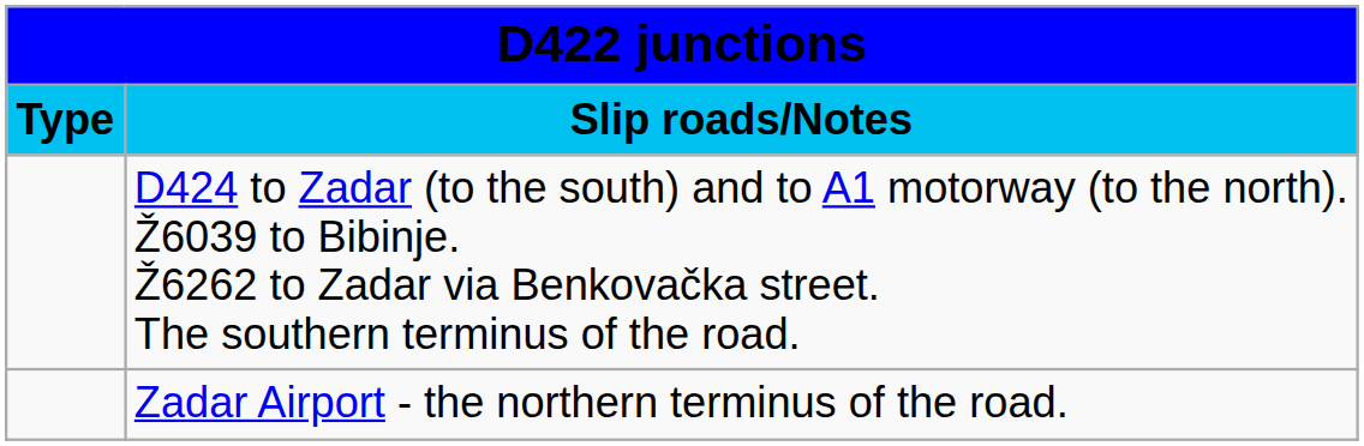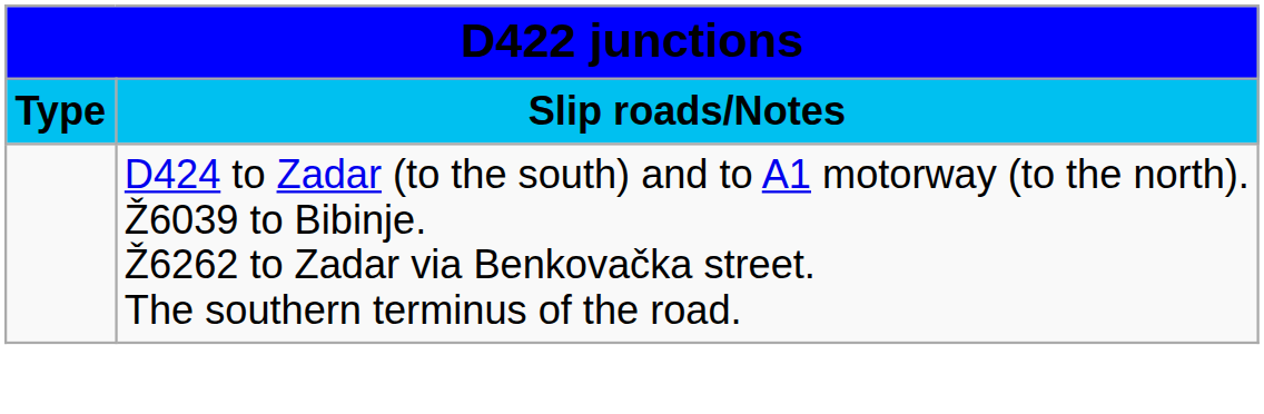- row: Zadar Airport - the northern terminus of the road.
